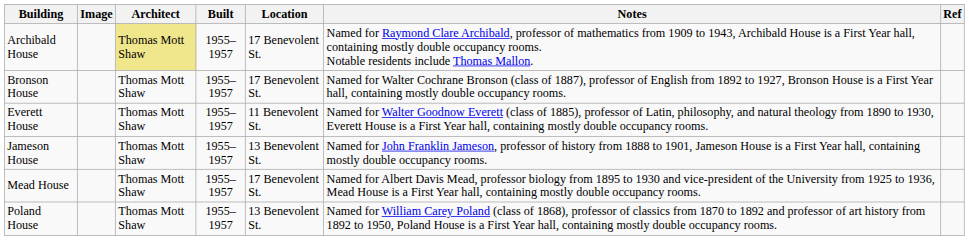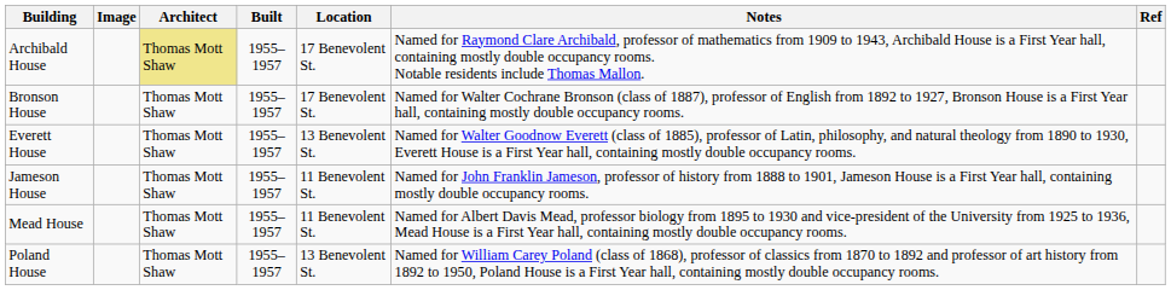Everett House | Location: 11 Benevolent St. -> 13 Benevolent St.
Jameson House | Location: 13 Benevolent St. -> 11 Benevolent St.
Mead House | Location: 17 Benevolent St. -> 11 Benevolent St.
